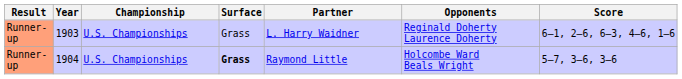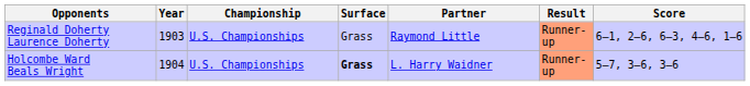columns swapped: Result <-> Opponents
1903 | Partner: L. Harry Waidner -> Raymond Little
1904 | Partner: Raymond Little -> L. Harry Waidner
